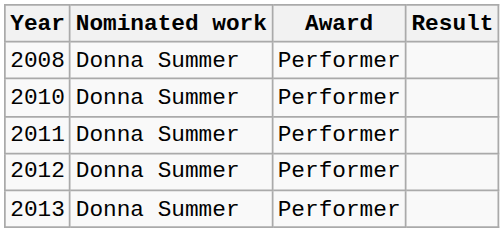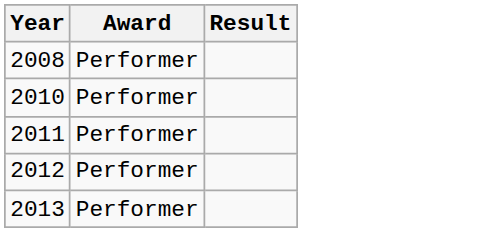- column: Nominated work | Donna Summer | Donna Summer | Donna Summer | Donna Summer | Donna Summer
